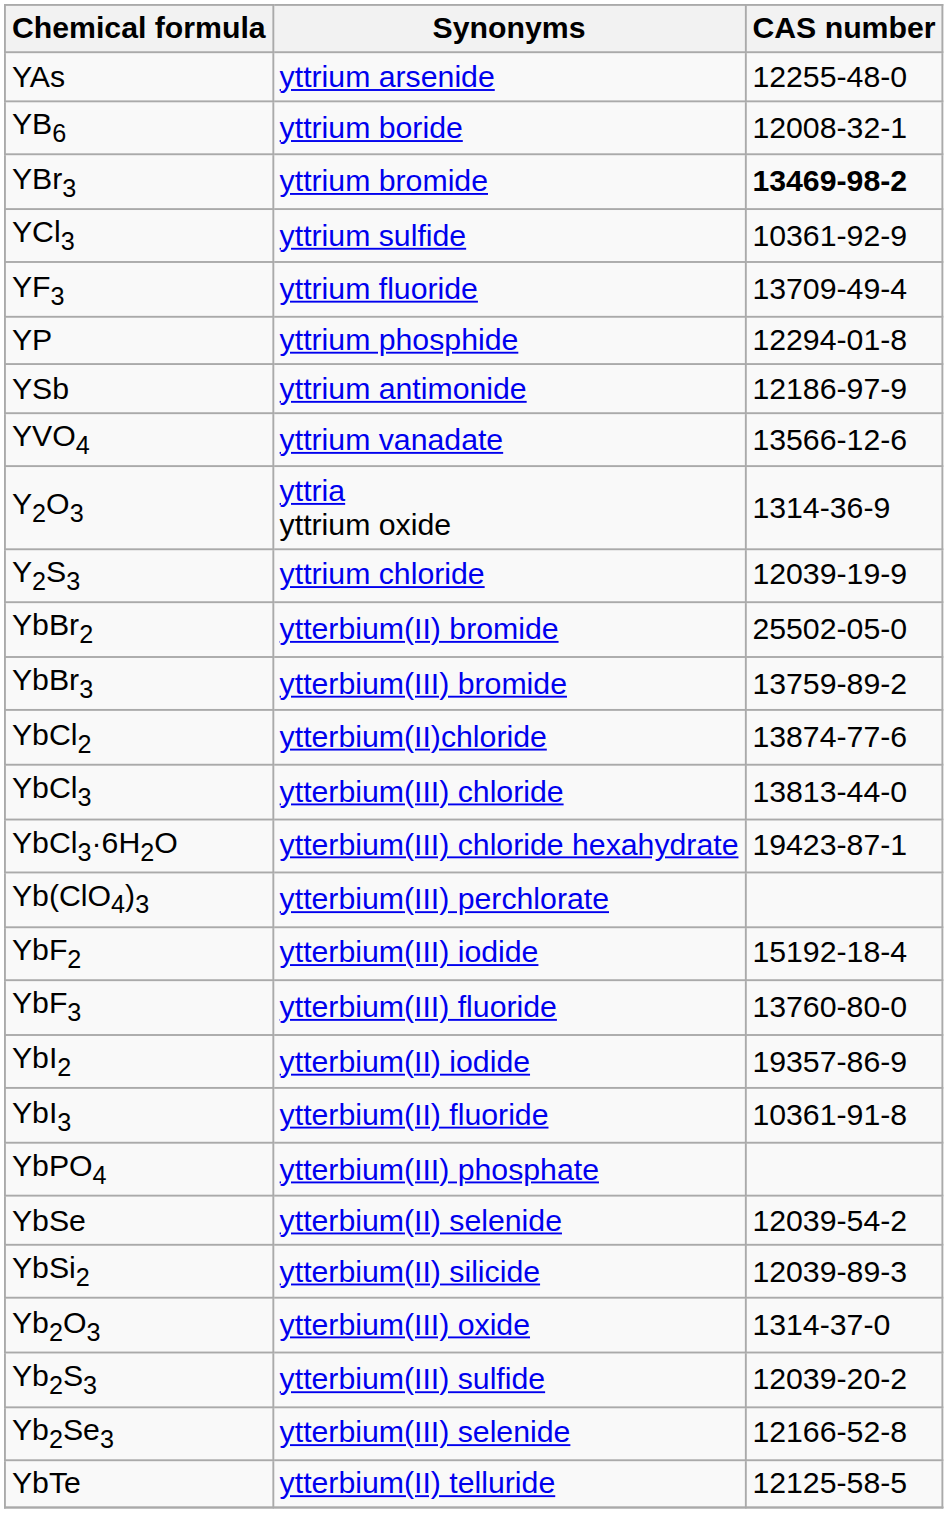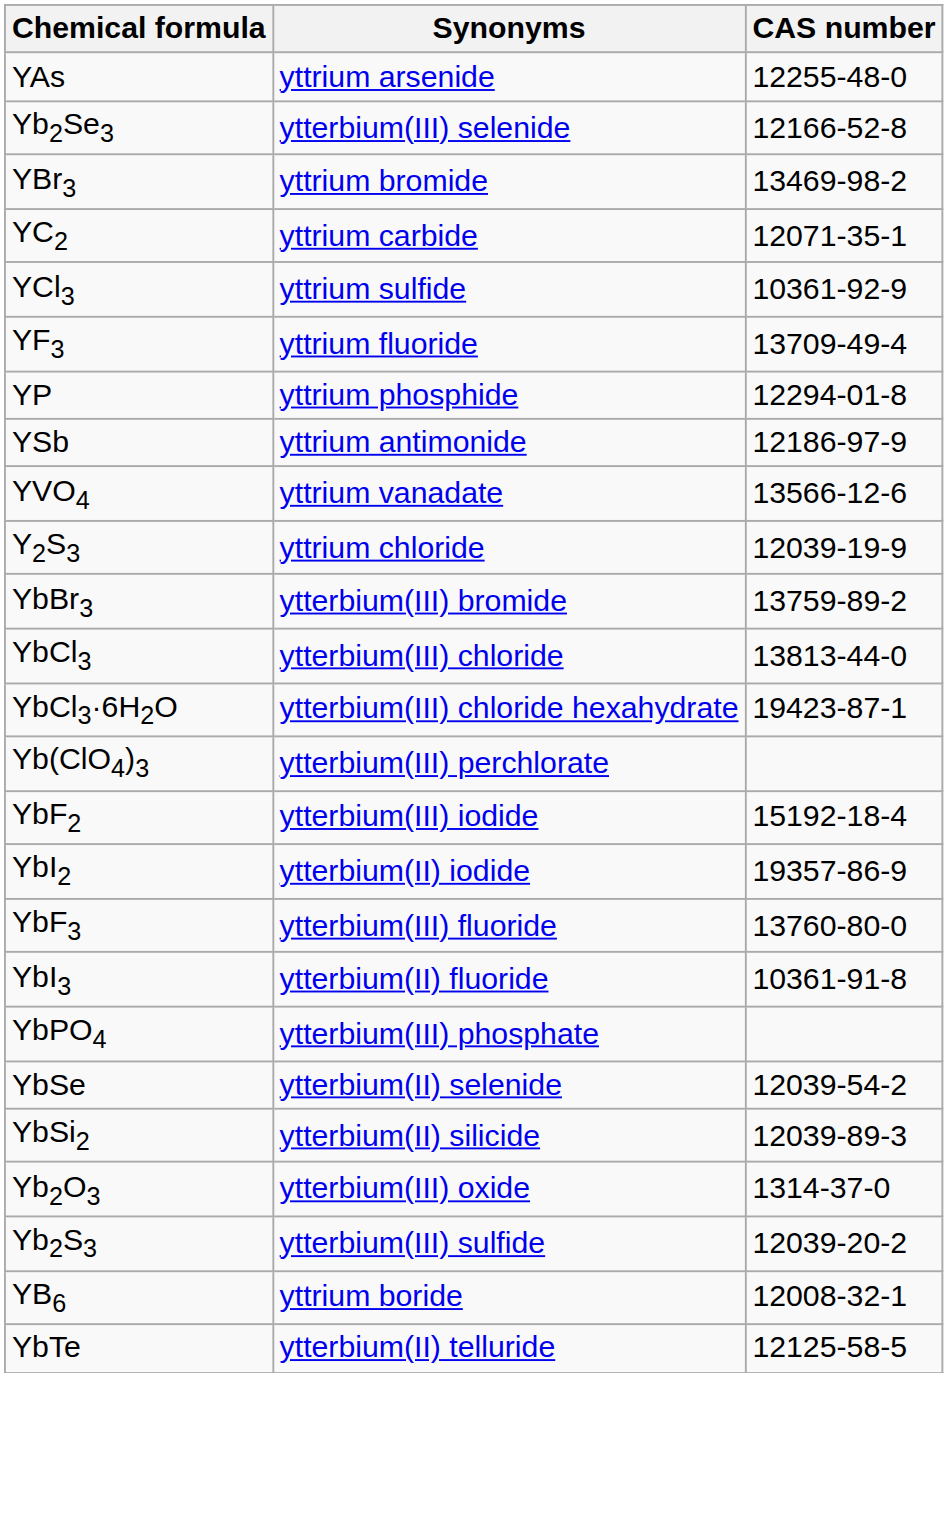rows swapped: YB6 <-> Yb2Se3
YBr3 | CAS number: bold -> normal
+ row: YC2 | yttrium carbide | 12071-35-1
- row: Y2O3 | yttria yttrium oxide | 1314-36-9
- row: YbBr2 | ytterbium(II) bromide | 25502-05-0
- row: YbCl2 | ytterbium(II)chloride | 13874-77-6
rows swapped: YbF3 <-> YbI2
